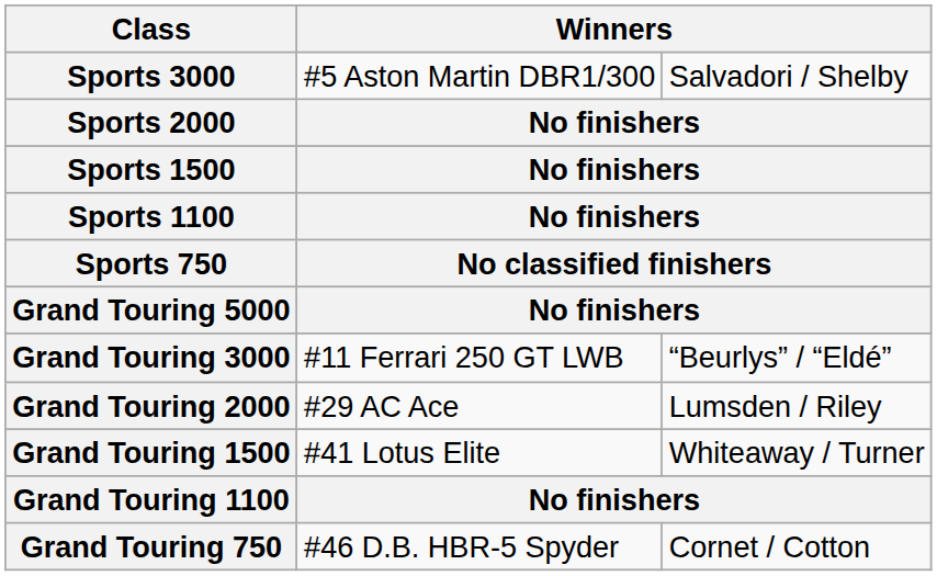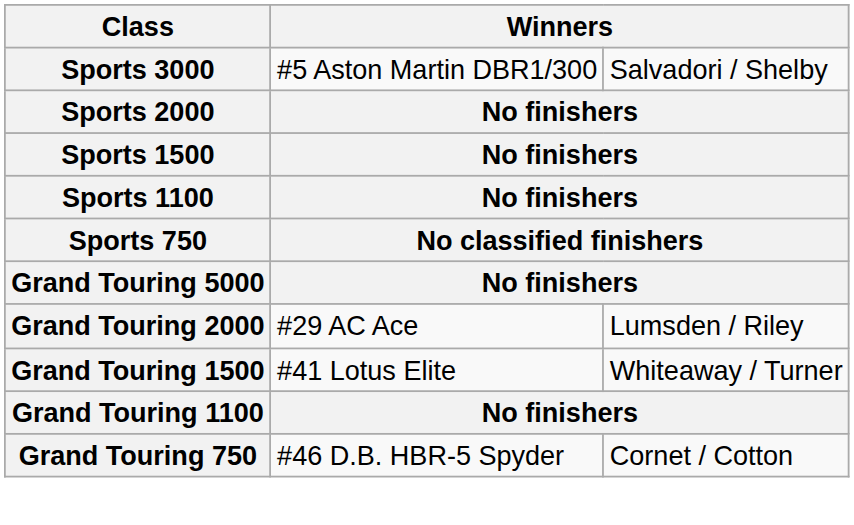- row: Grand Touring 3000 | #11 Ferrari 250 GT LWB | “Beurlys” / “Eldé”
